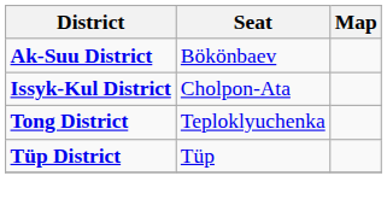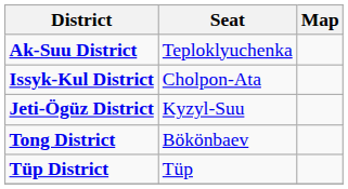Ak-Suu District | Seat: Bökönbaev -> Teploklyuchenka
+ row: Jeti-Ögüz District | Kyzyl-Suu
Tong District | Seat: Teploklyuchenka -> Bökönbaev
